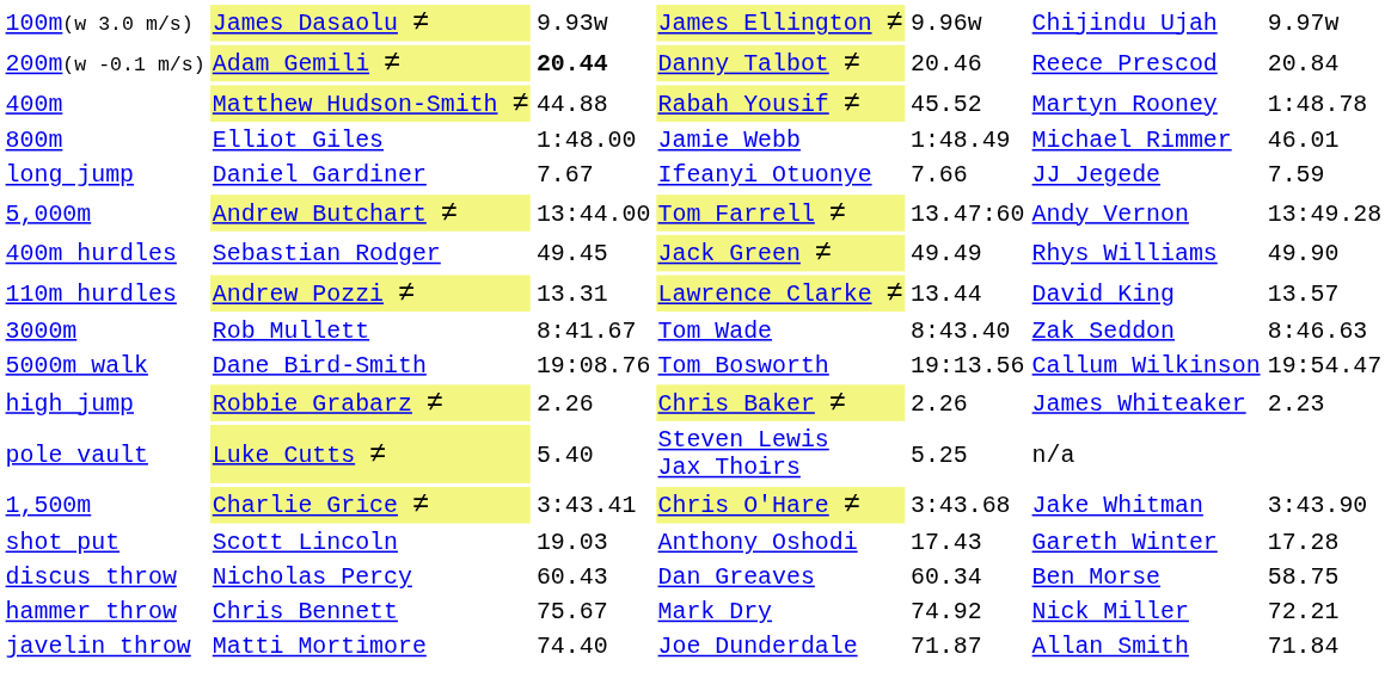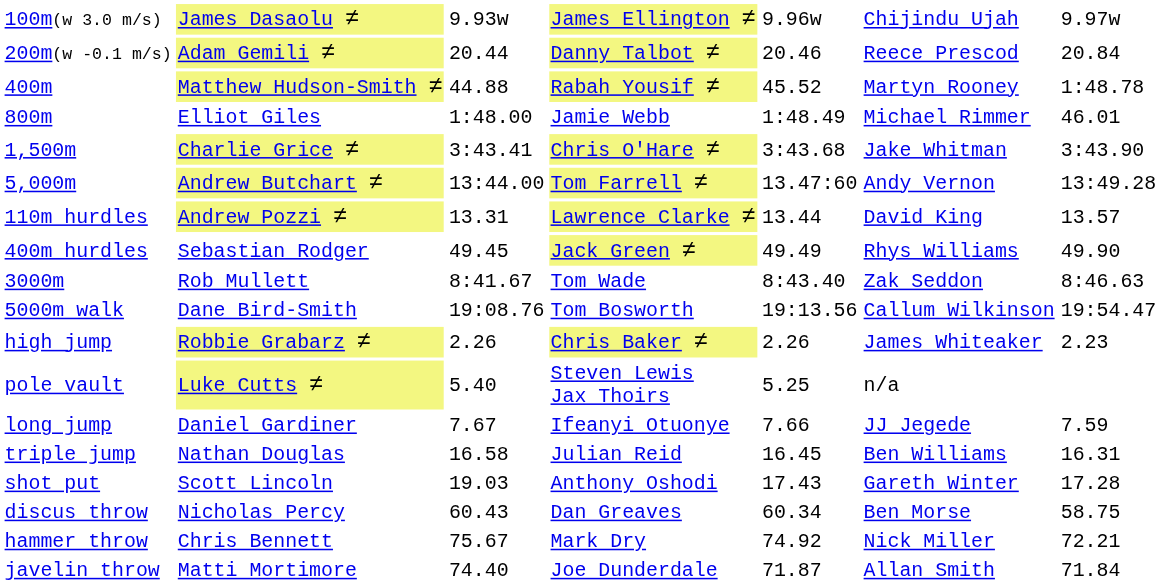200m(w -0.1 m/s) | column 3: bold -> normal
rows swapped: 1,500m <-> long jump
rows swapped: 110m hurdles <-> 400m hurdles
+ row: triple jump | Nathan Douglas | 16.58 | Julian Reid | 16.45 | Ben Williams | 16.31
